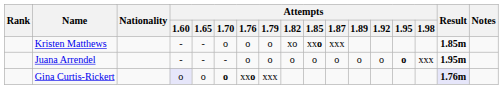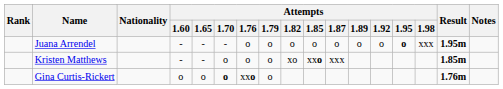rows swapped: Juana Arrendel <-> Kristen Matthews
Gina Curtis-Rickert | Attempts / 1.60: lavender background -> no background
Gina Curtis-Rickert | Attempts / 1.79: xxx -> o
Gina Curtis-Rickert | Result: lavender background -> no background
